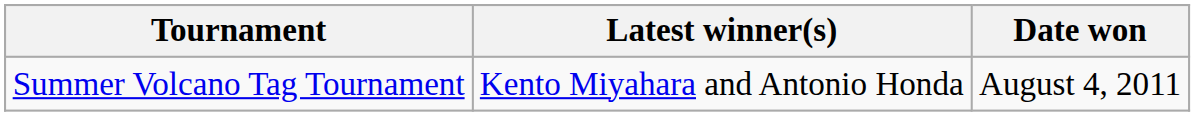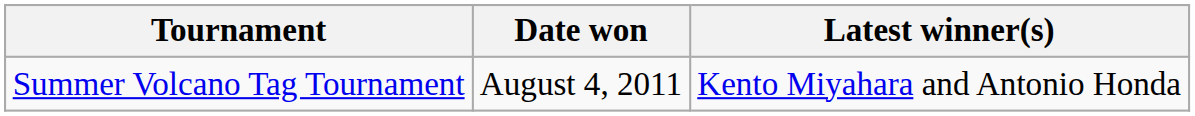columns swapped: Latest winner(s) <-> Date won
